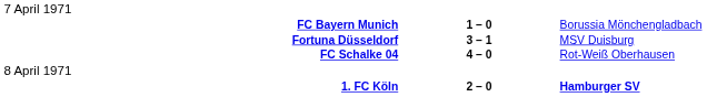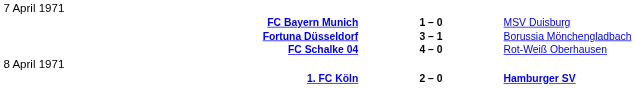FC Bayern Munich | column 3: Borussia Mönchengladbach -> MSV Duisburg
Fortuna Düsseldorf | column 3: MSV Duisburg -> Borussia Mönchengladbach
